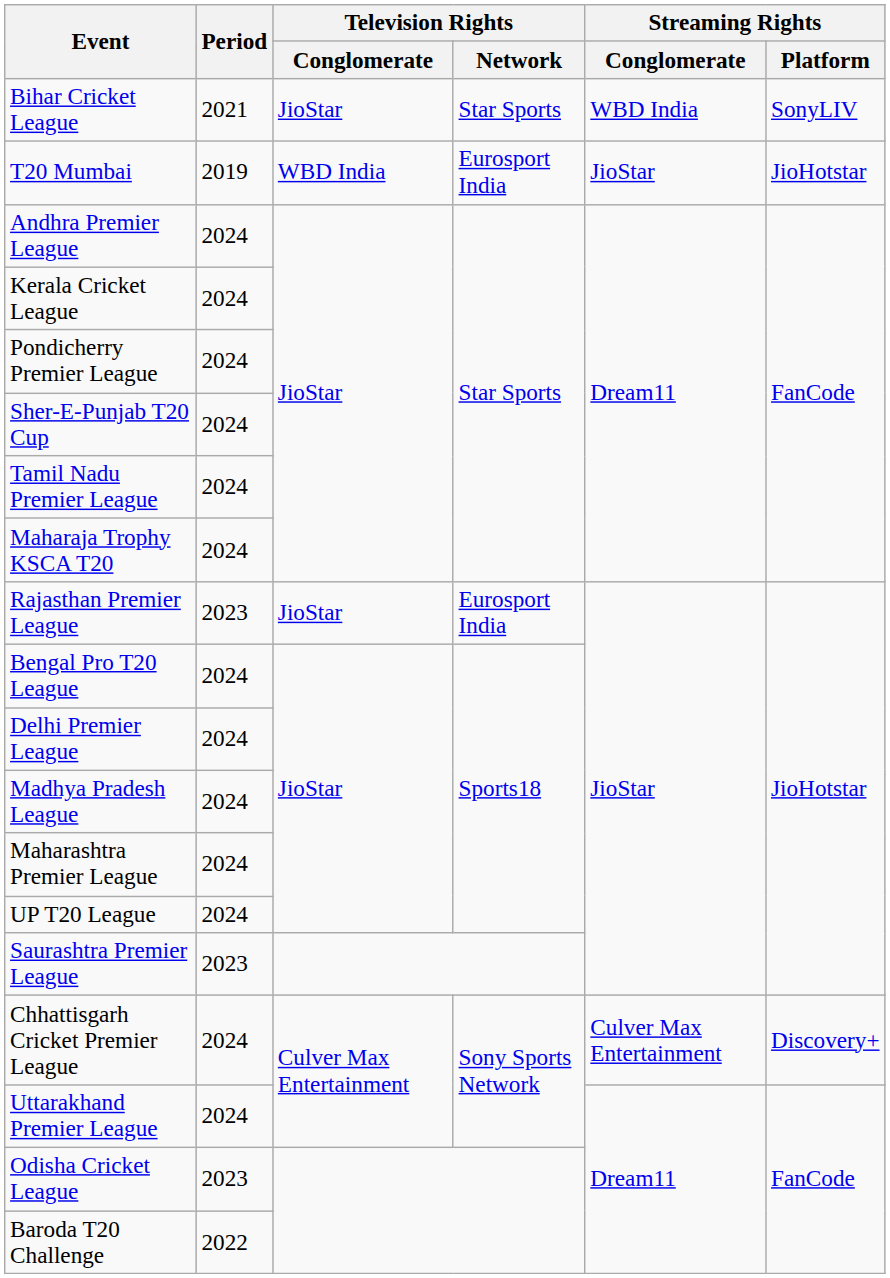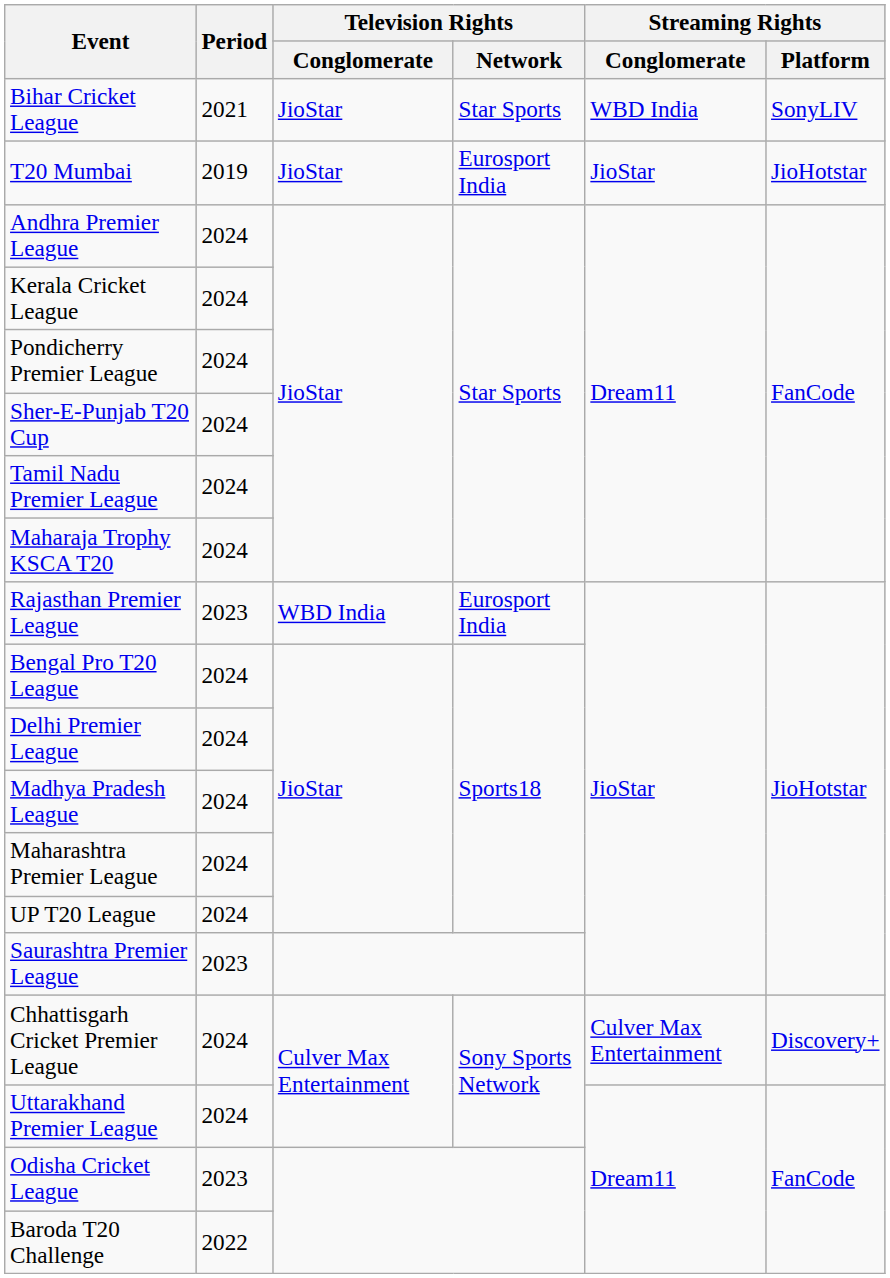T20 Mumbai | Television Rights / Conglomerate: WBD India -> JioStar
Rajasthan Premier League | Television Rights / Conglomerate: JioStar -> WBD India
